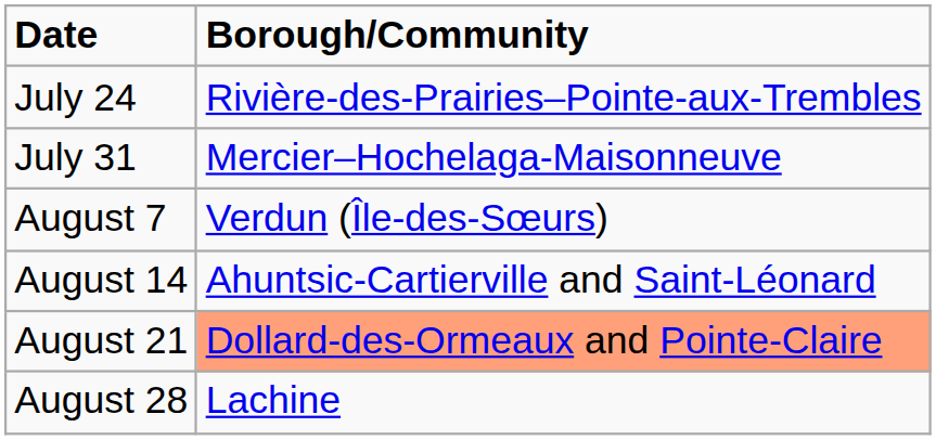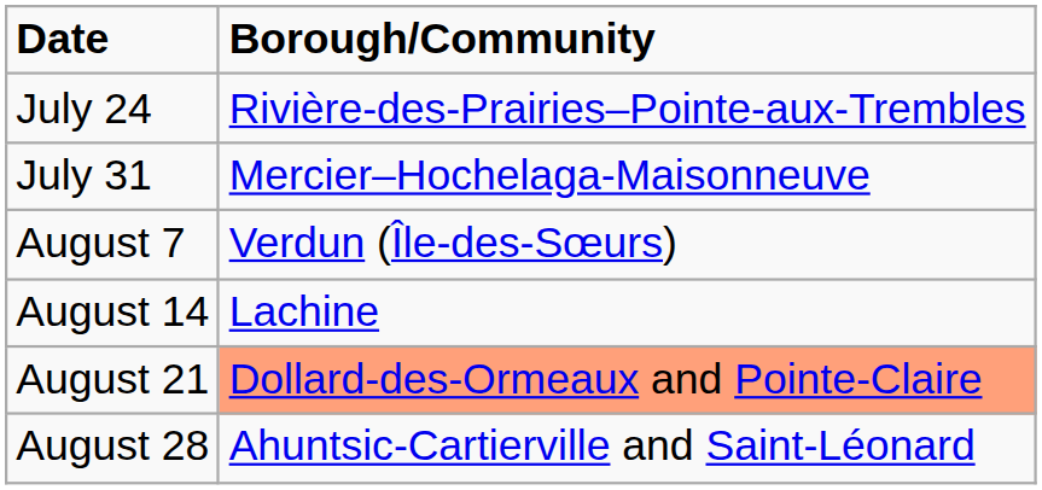August 14 | Borough/Community: Ahuntsic-Cartierville and Saint-Léonard -> Lachine
August 28 | Borough/Community: Lachine -> Ahuntsic-Cartierville and Saint-Léonard
